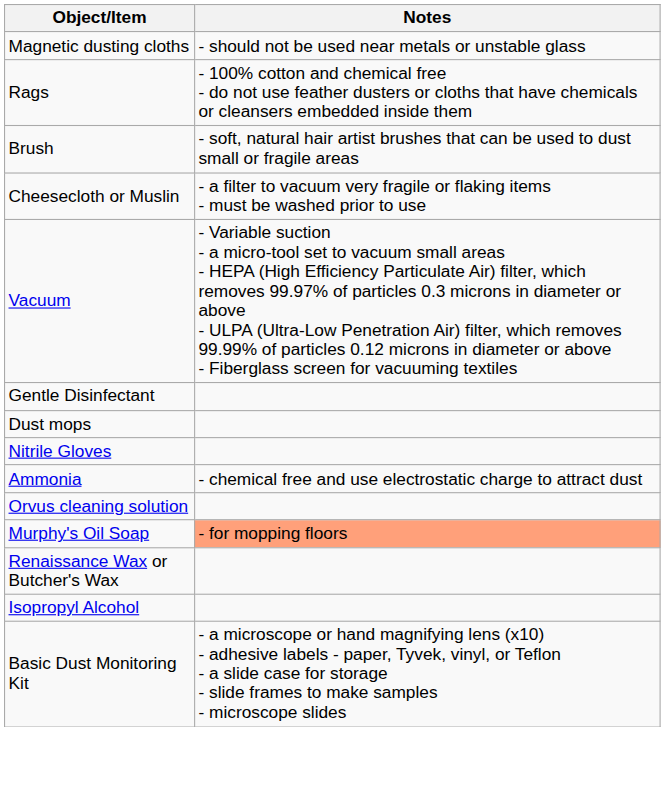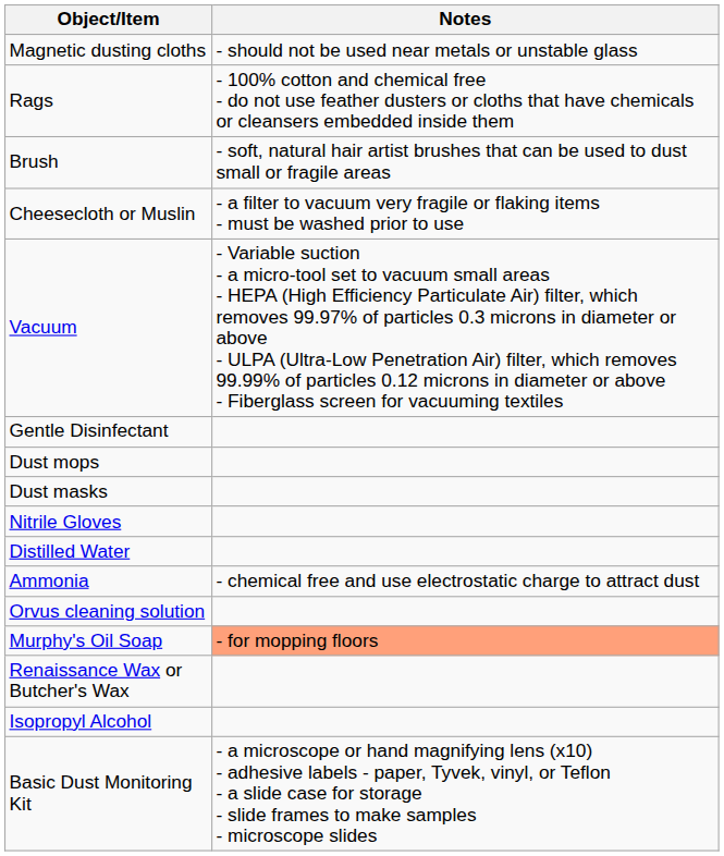+ row: Dust masks
+ row: Distilled Water
